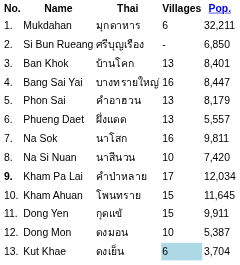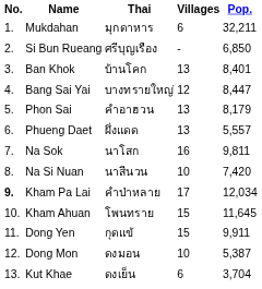Bang Sai Yai | Villages: 16 -> 12
Kut Khae | Villages: lightblue background -> no background
